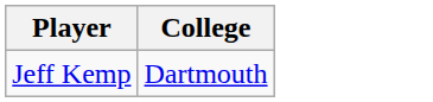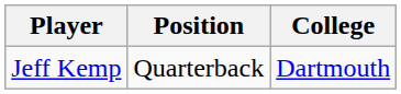+ column: Position | Quarterback
